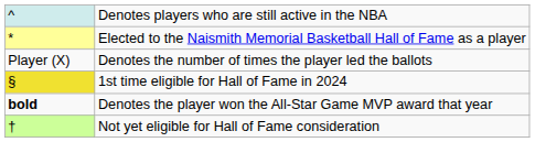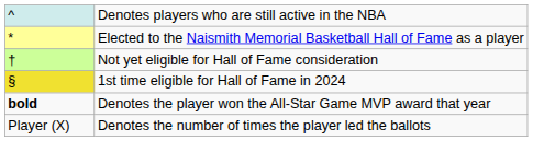rows swapped: Not yet eligible for Hall of Fame consideration <-> Denotes the number of times the player led the ballots
